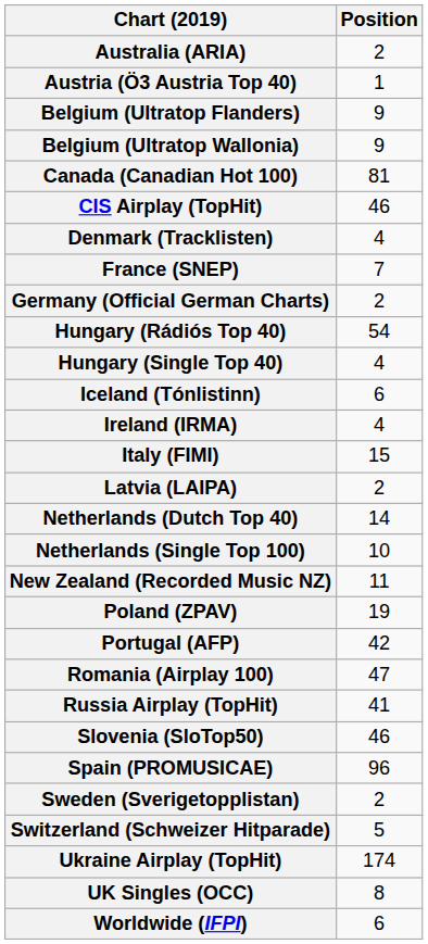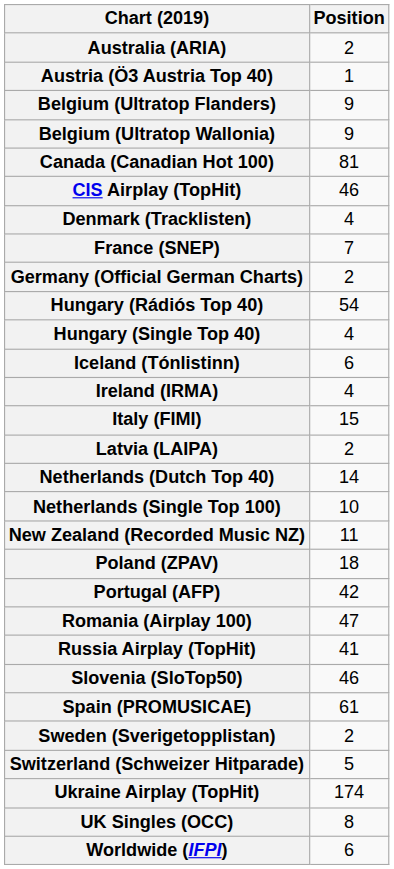Poland (ZPAV) | Position: 19 -> 18
Spain (PROMUSICAE) | Position: 96 -> 61
